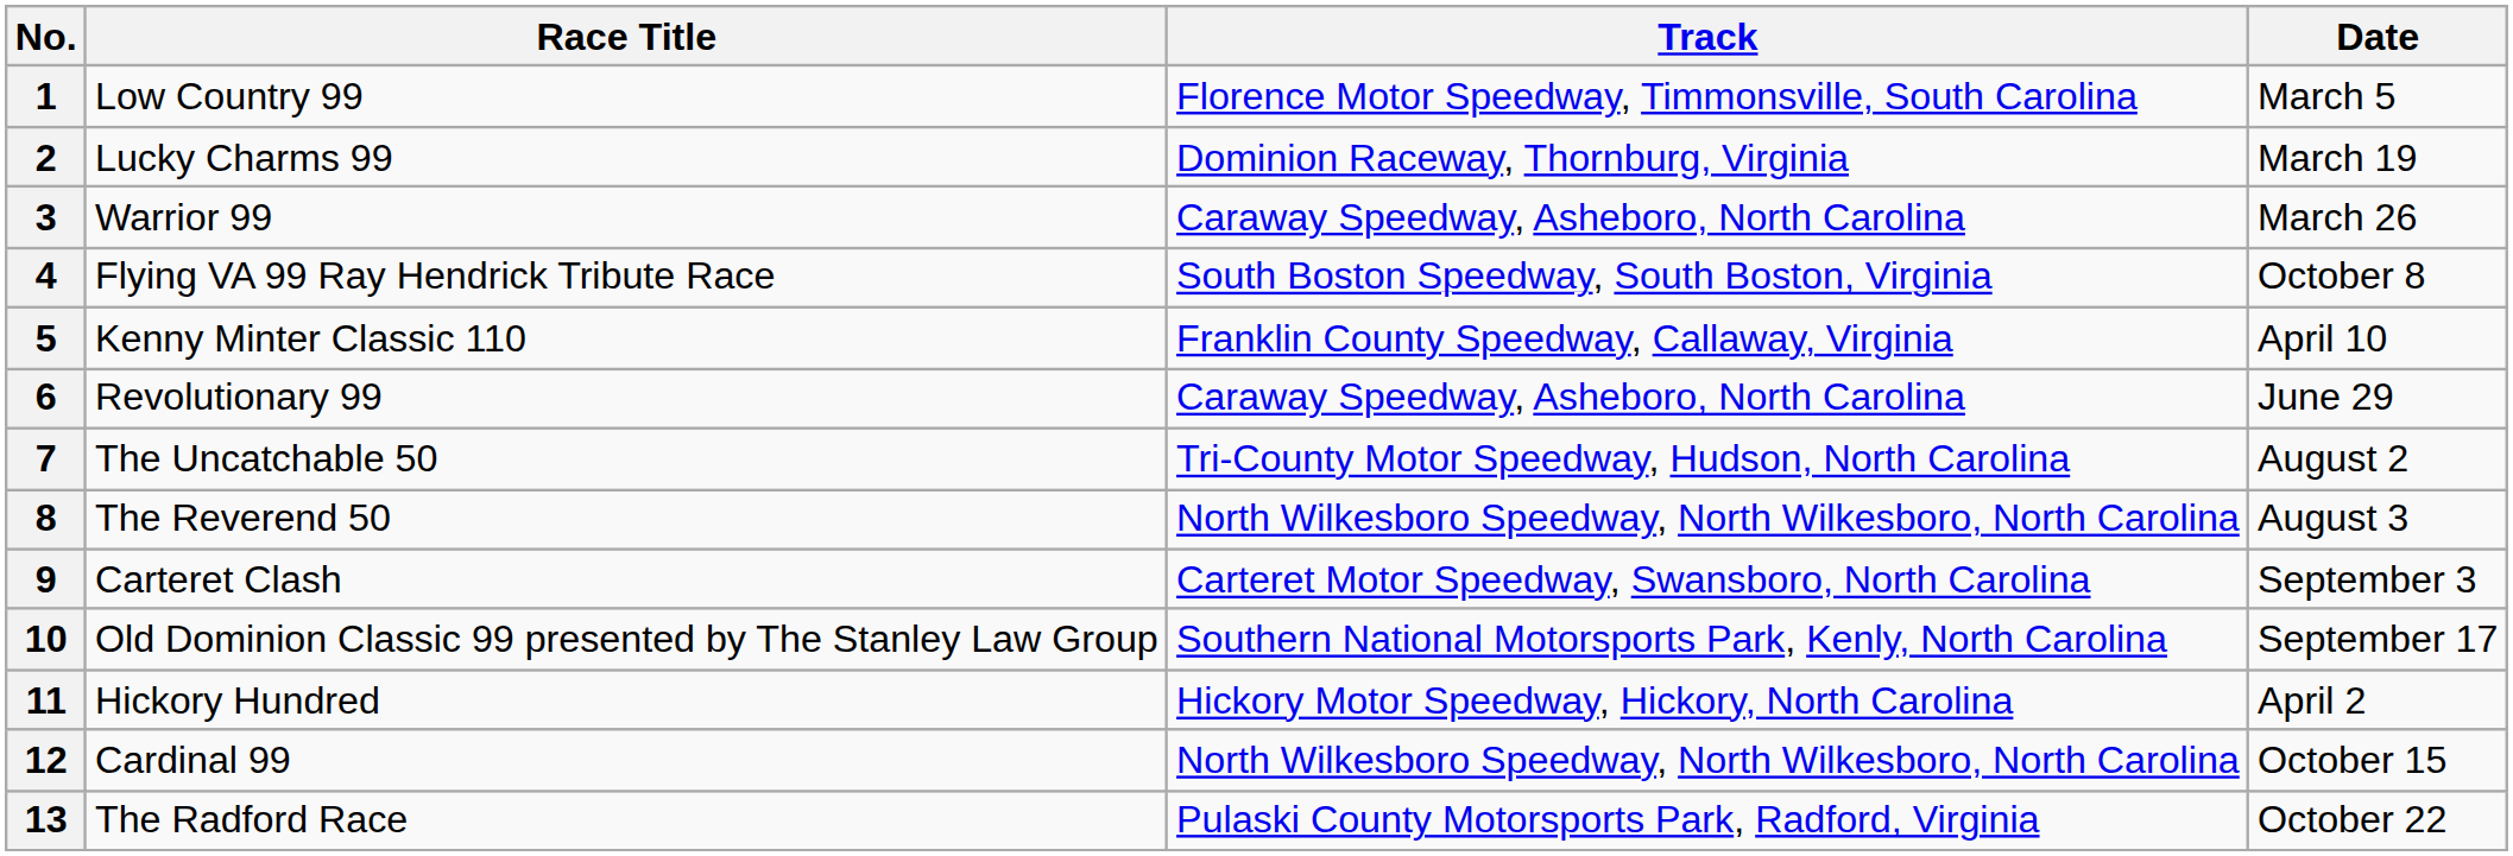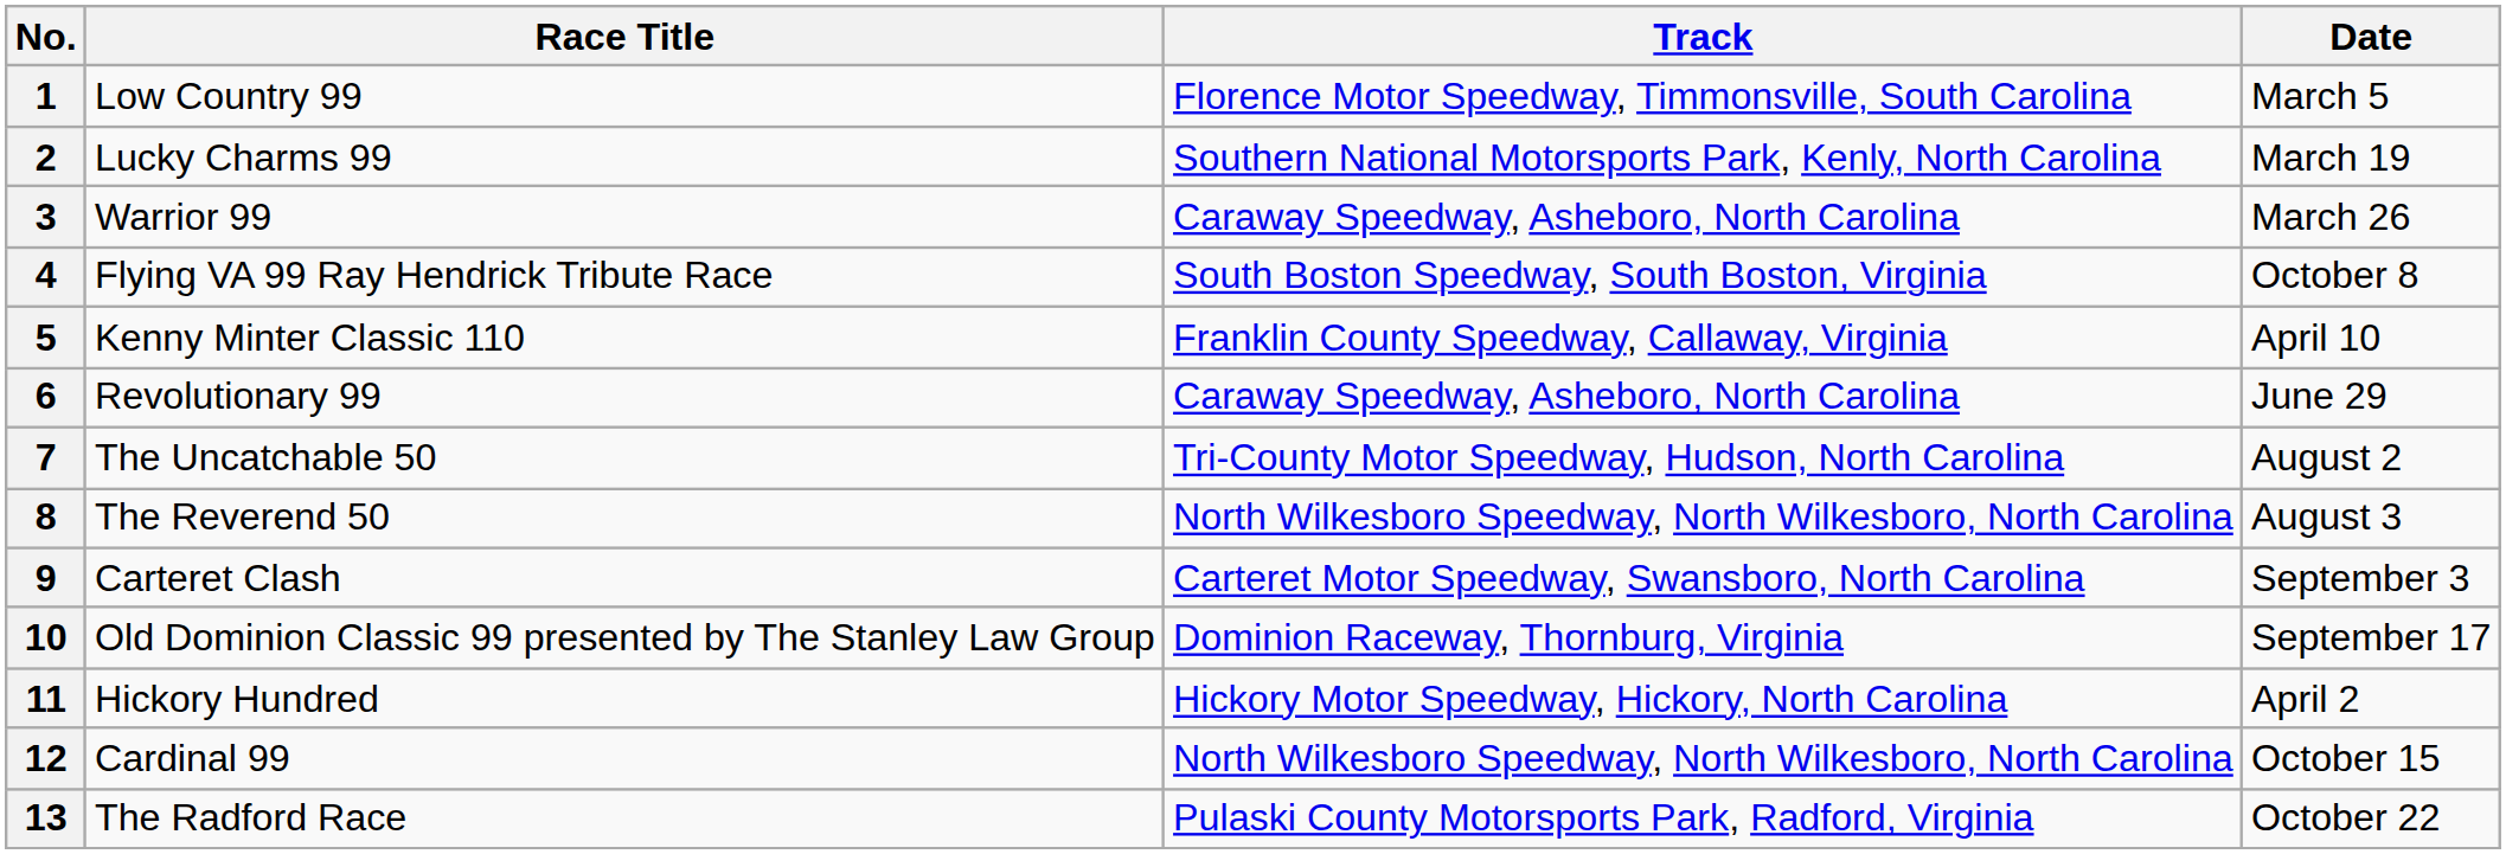2 | Track: Dominion Raceway, Thornburg, Virginia -> Southern National Motorsports Park, Kenly, North Carolina
10 | Track: Southern National Motorsports Park, Kenly, North Carolina -> Dominion Raceway, Thornburg, Virginia
